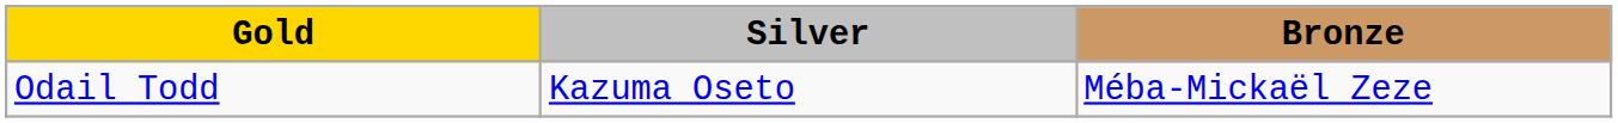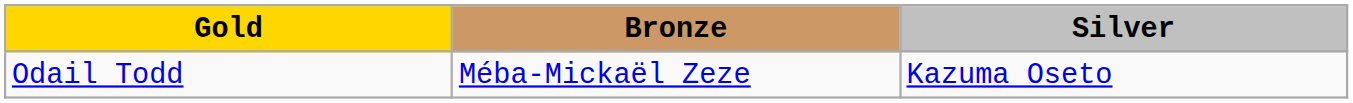columns swapped: Silver <-> Bronze
